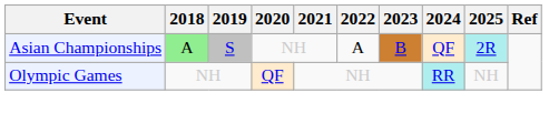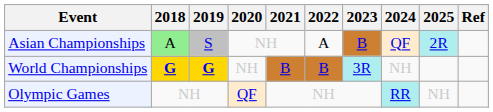+ row: World Championships | G | G | NH | B | B | 3R | NH
